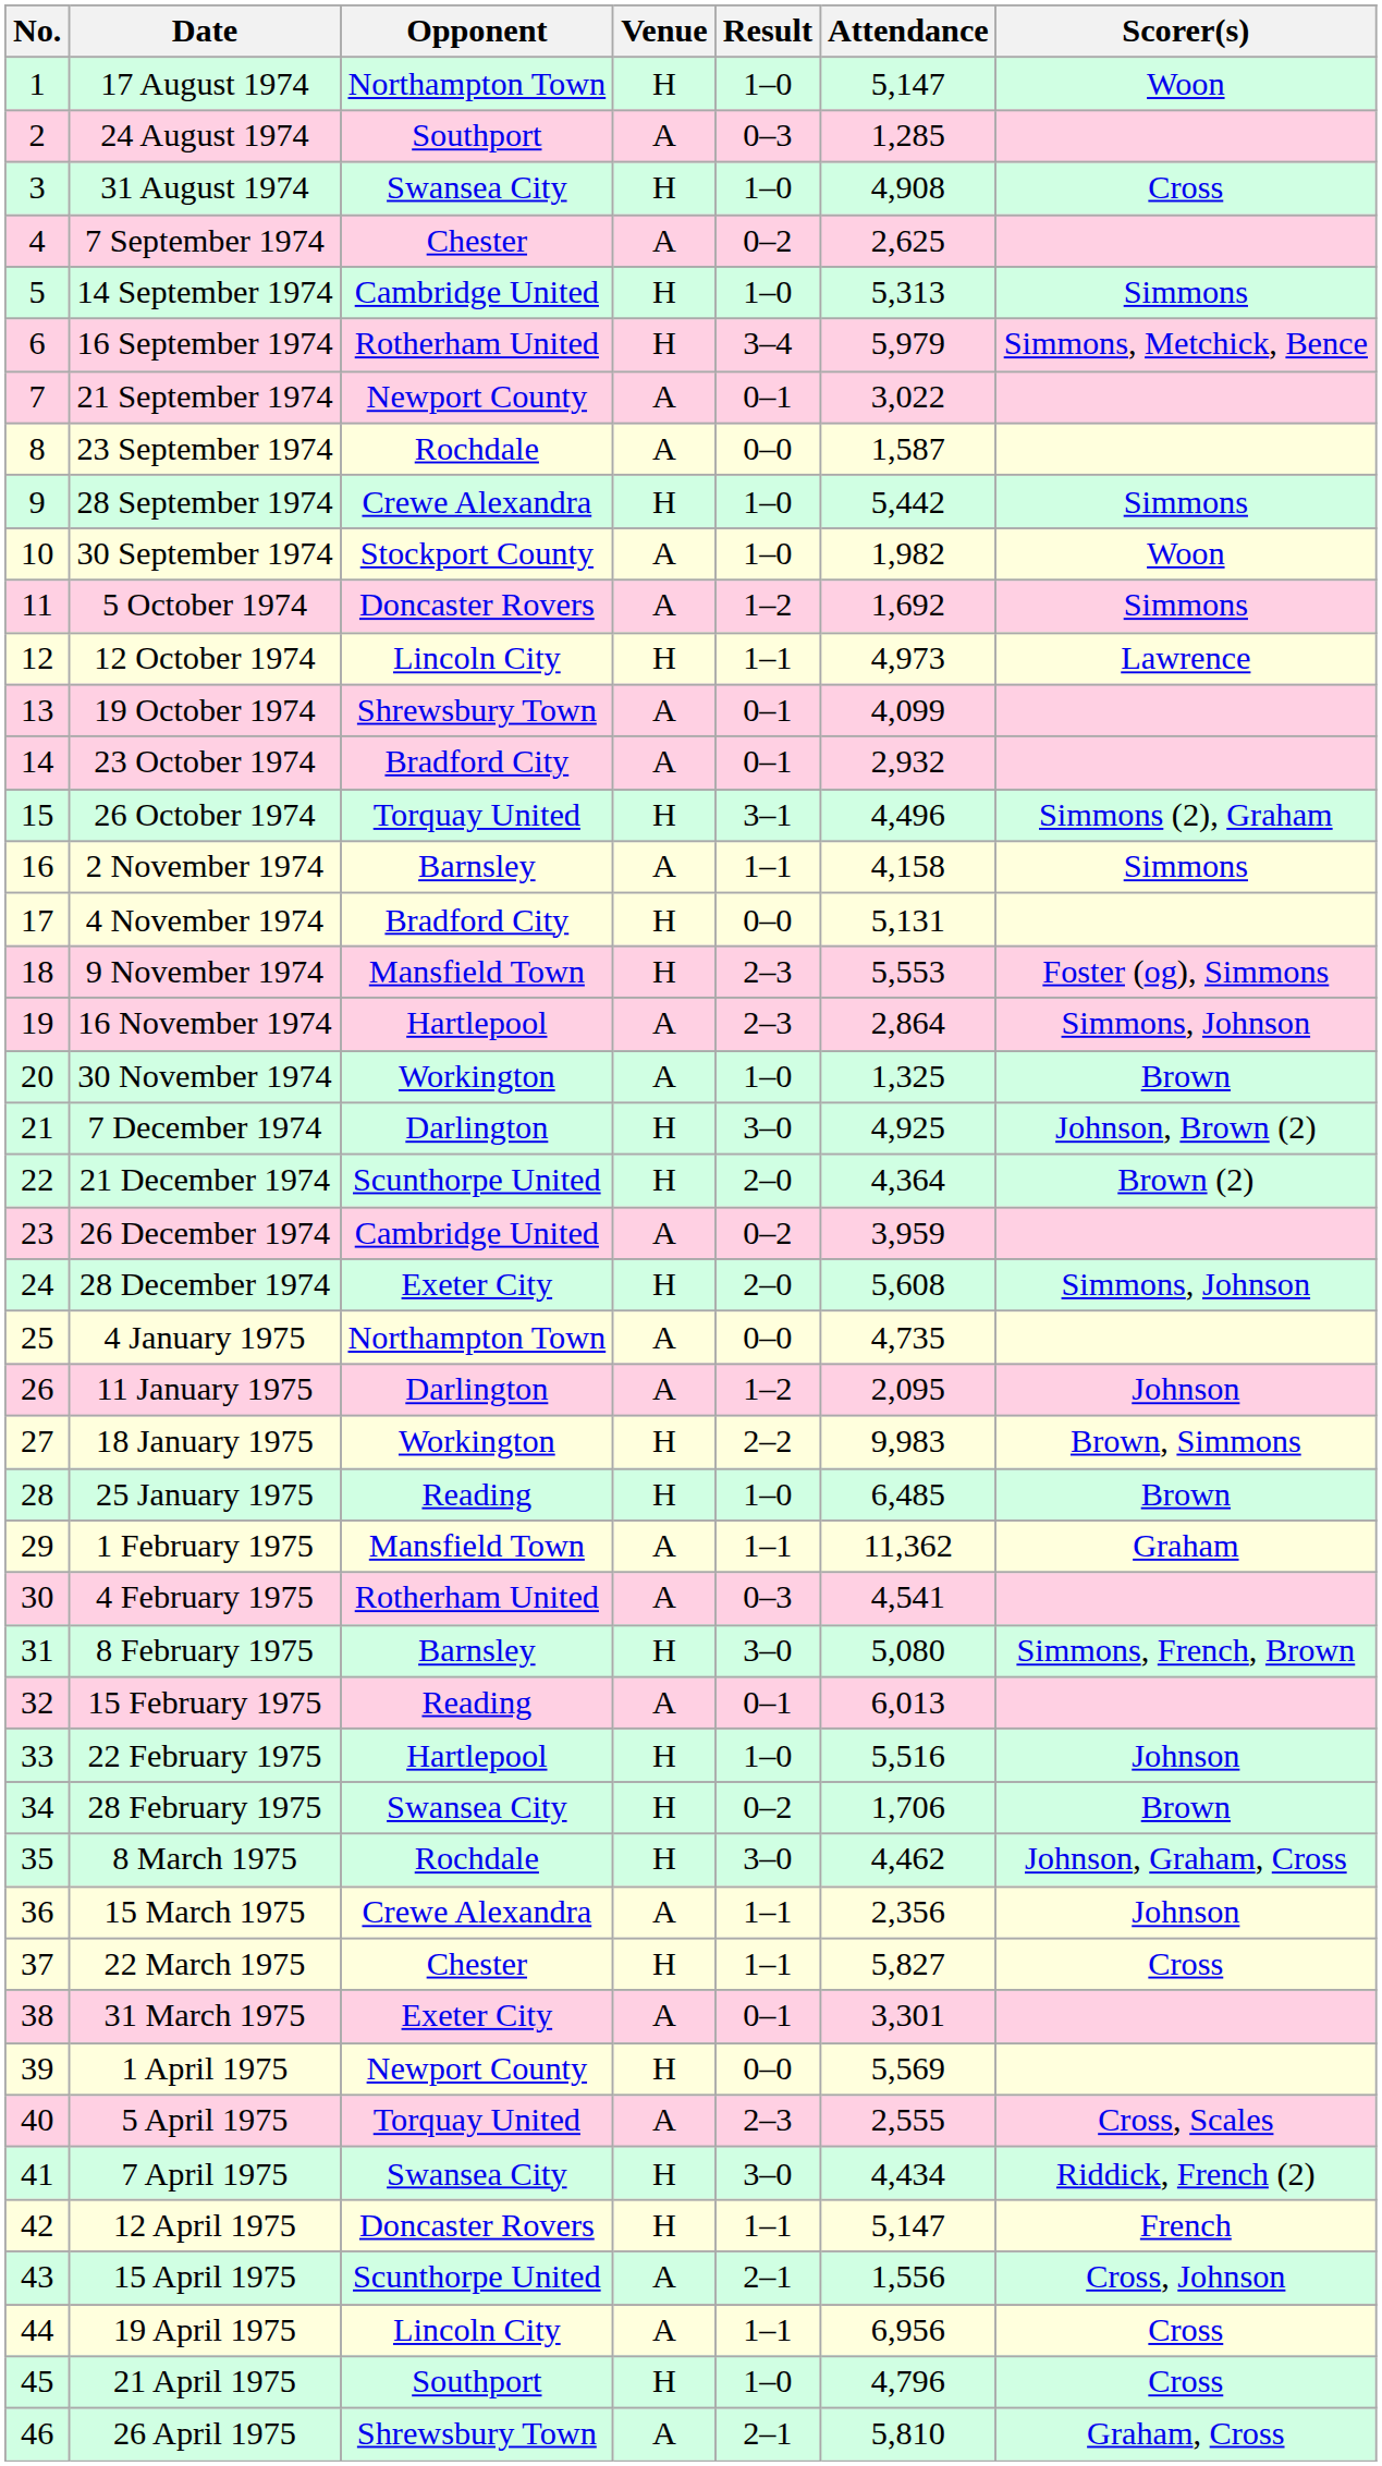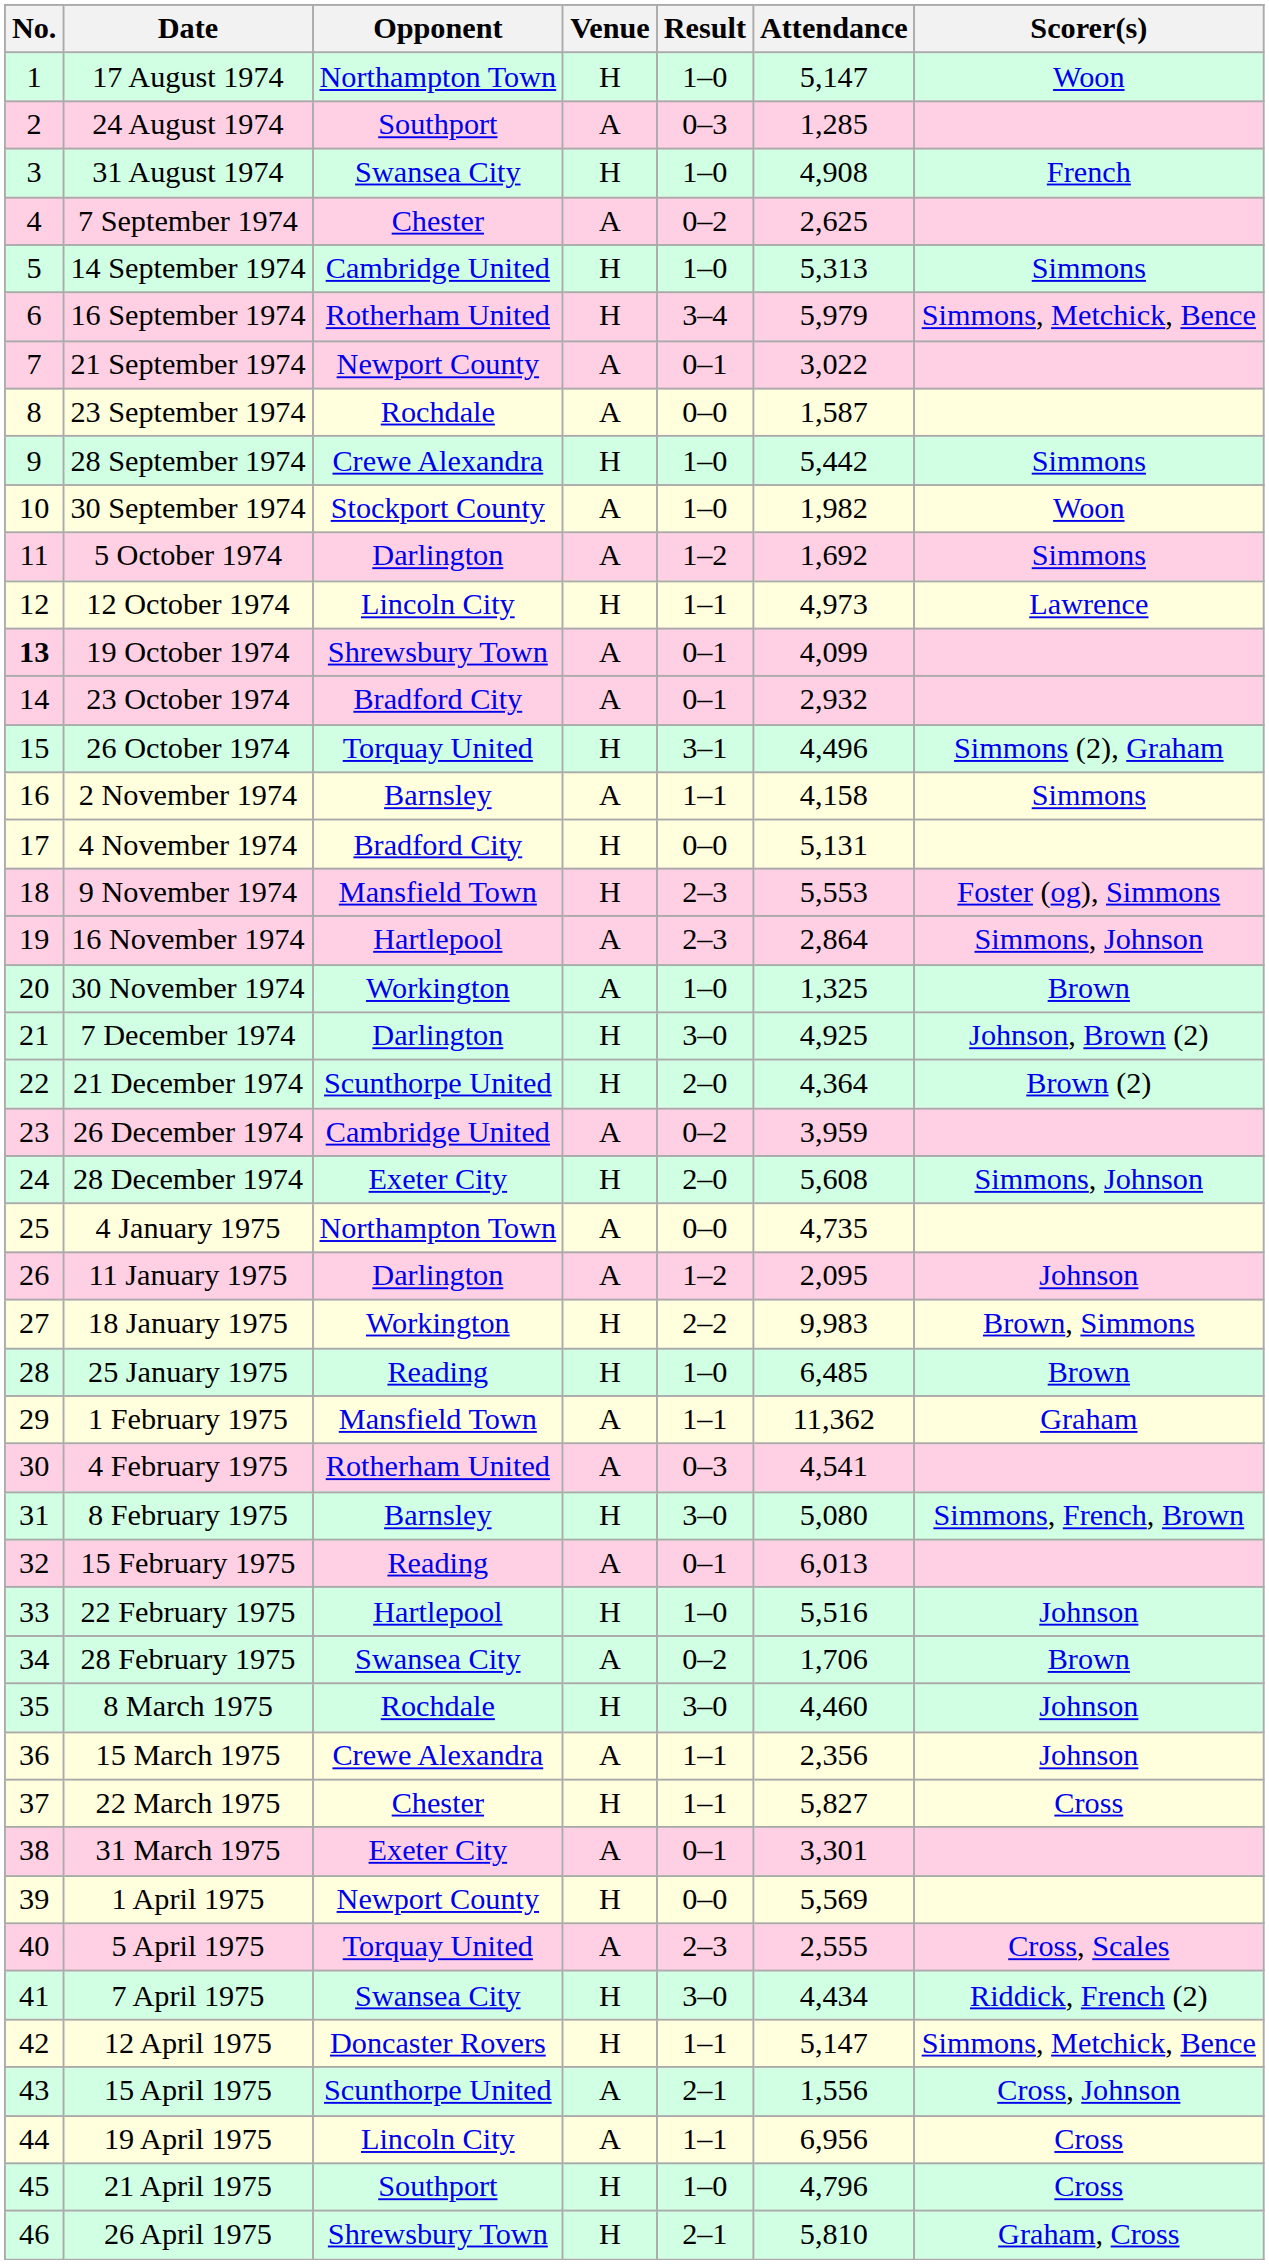31 August 1974 | Scorer(s): Cross -> French
5 October 1974 | Opponent: Doncaster Rovers -> Darlington
19 October 1974 | No.: normal -> bold
28 February 1975 | Venue: H -> A
8 March 1975 | Attendance: 4,462 -> 4,460
8 March 1975 | Scorer(s): Johnson, Graham, Cross -> Johnson
12 April 1975 | Scorer(s): French -> Simmons, Metchick, Bence
26 April 1975 | Venue: A -> H
